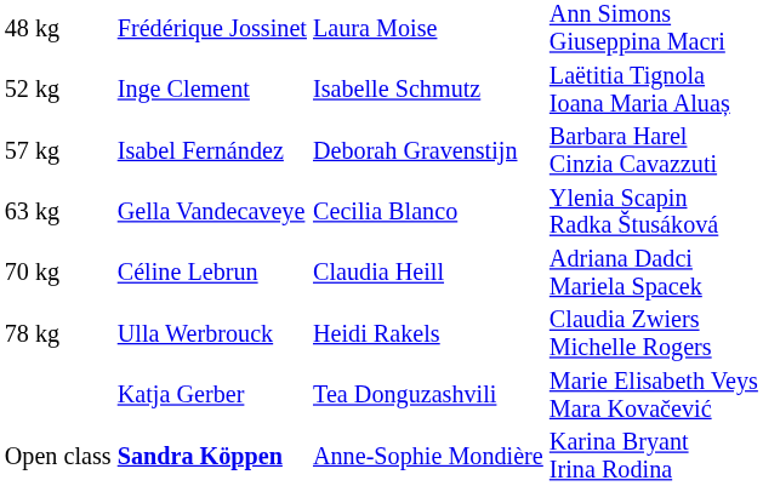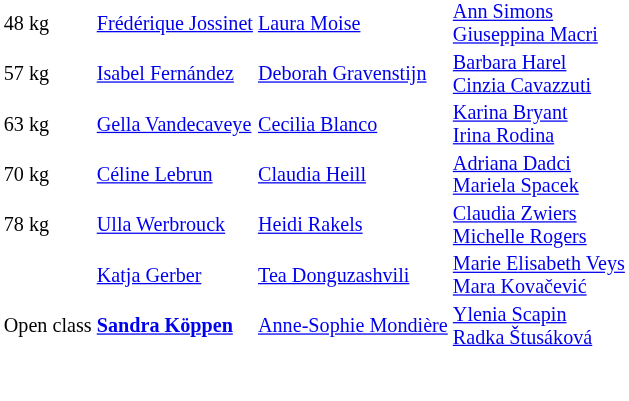- row: 52 kg | Inge Clement | Isabelle Schmutz | Laëtitia Tignola Ioana Maria Aluaș
63 kg | column 4: Ylenia Scapin Radka Štusáková -> Karina Bryant Irina Rodina
Open class | column 4: Karina Bryant Irina Rodina -> Ylenia Scapin Radka Štusáková
